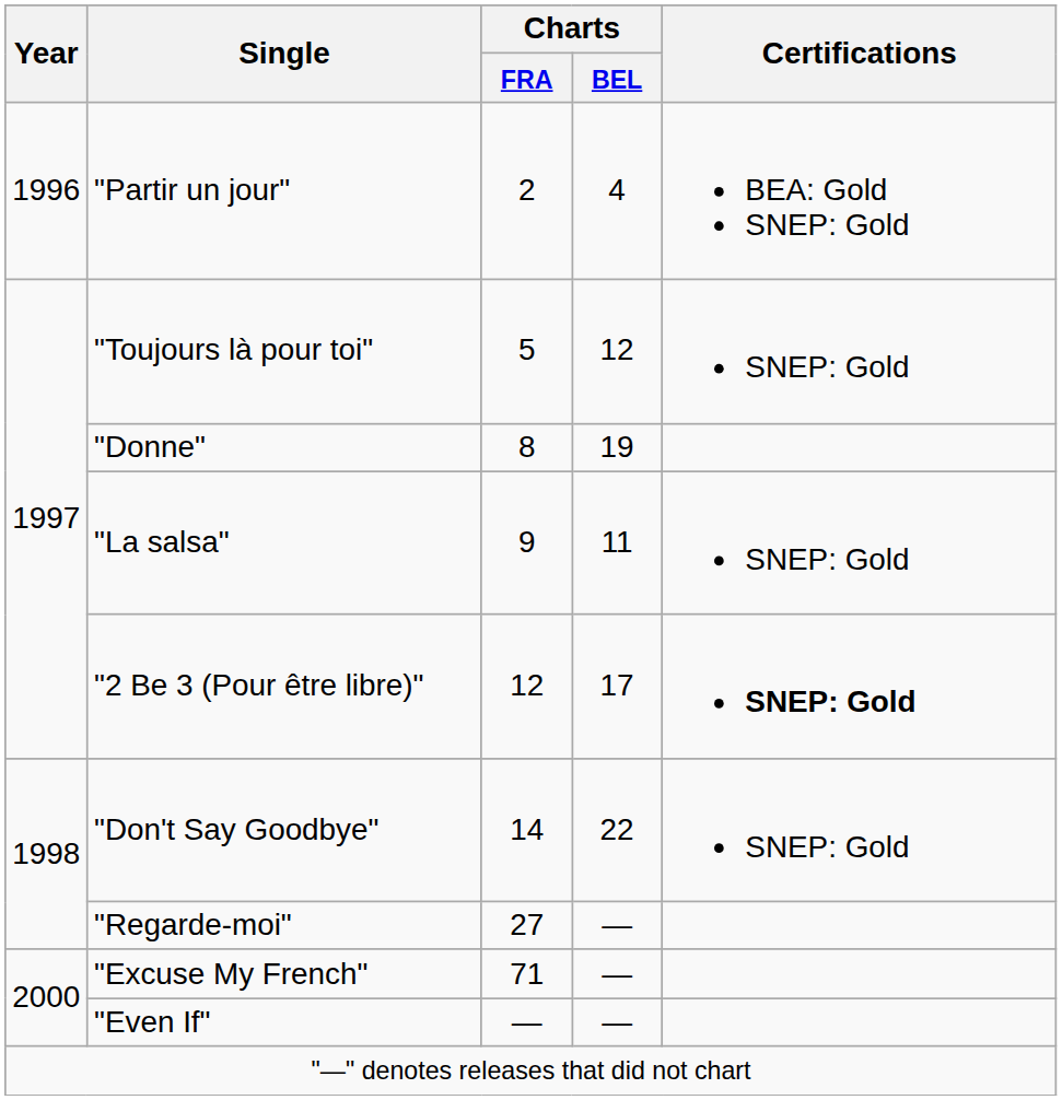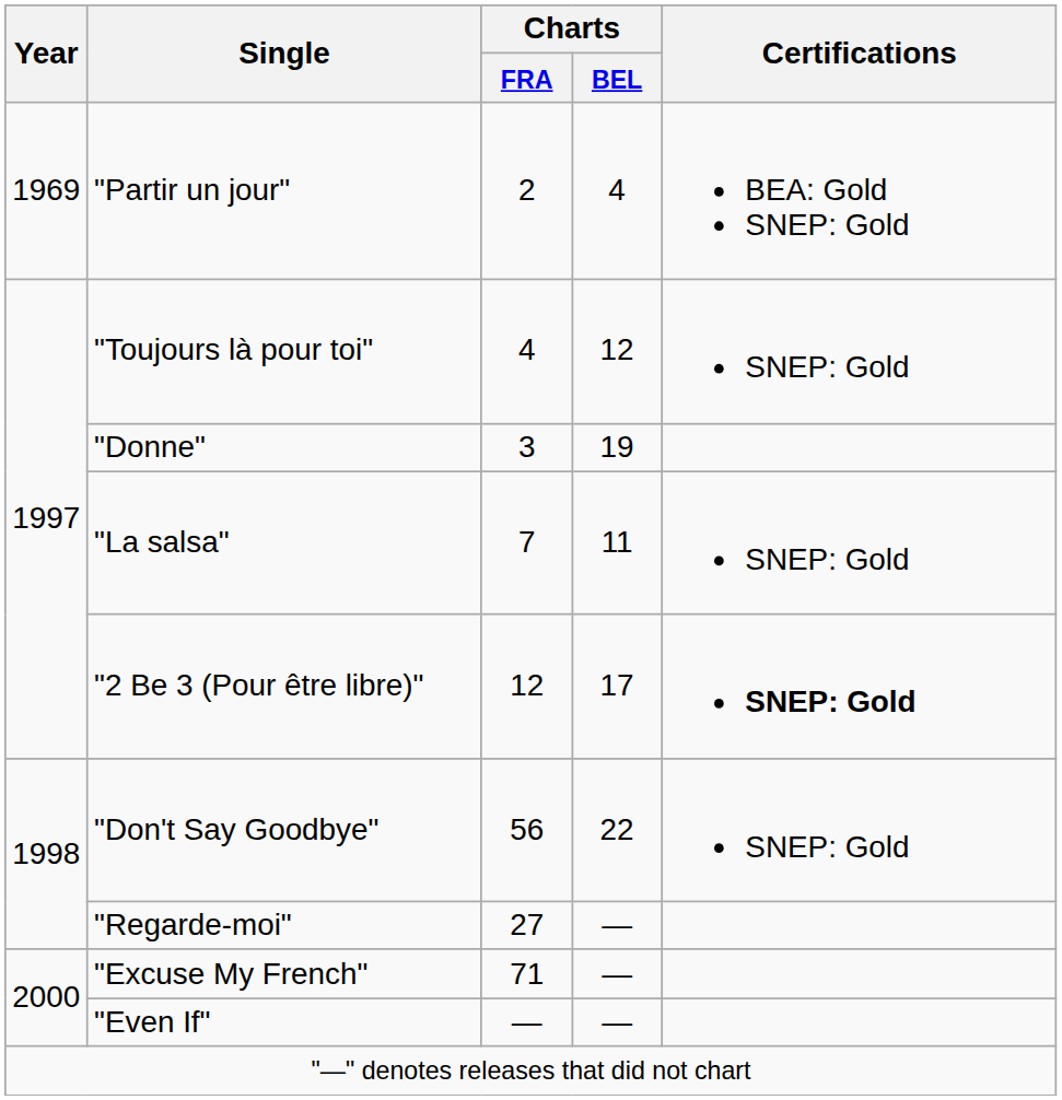"Partir un jour" | Year: 1996 -> 1969
"Toujours là pour toi" | Charts / FRA: 5 -> 4
"Donne" | Charts / FRA: 8 -> 3
"La salsa" | Charts / FRA: 9 -> 7
"Don't Say Goodbye" | Charts / FRA: 14 -> 56
